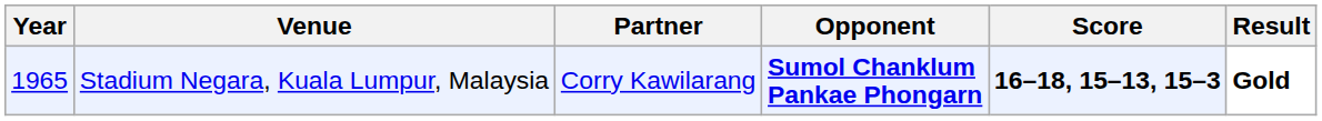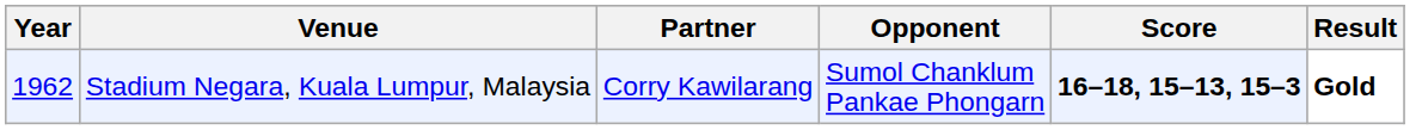Stadium Negara, Kuala Lumpur, Malaysia | Year: 1965 -> 1962
Stadium Negara, Kuala Lumpur, Malaysia | Opponent: bold -> normal
